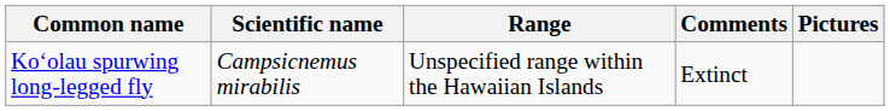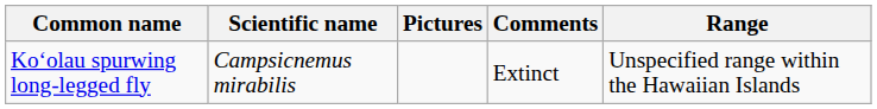columns swapped: Range <-> Pictures
